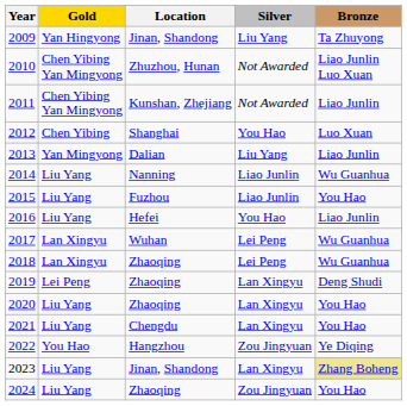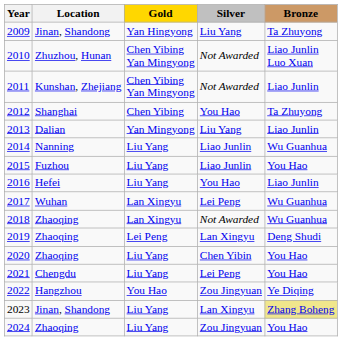columns swapped: Location <-> Gold
2012 | Bronze: Luo Xuan -> Ta Zhuyong
2018 | Silver: Lei Peng -> Not Awarded
2020 | Silver: Lan Xingyu -> Chen Yibin
2021 | Silver: Lan Xingyu -> Lei Peng
